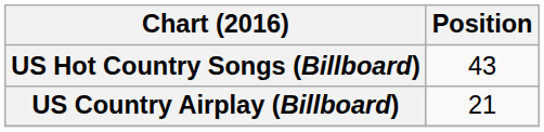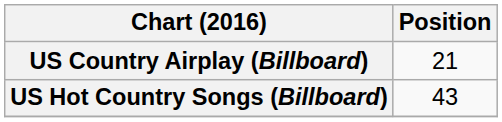rows swapped: US Country Airplay (Billboard) <-> US Hot Country Songs (Billboard)
